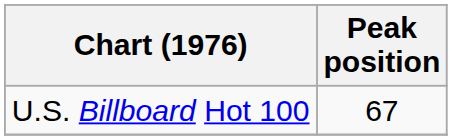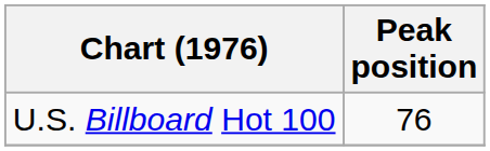U.S. Billboard Hot 100 | Peak position: 67 -> 76
